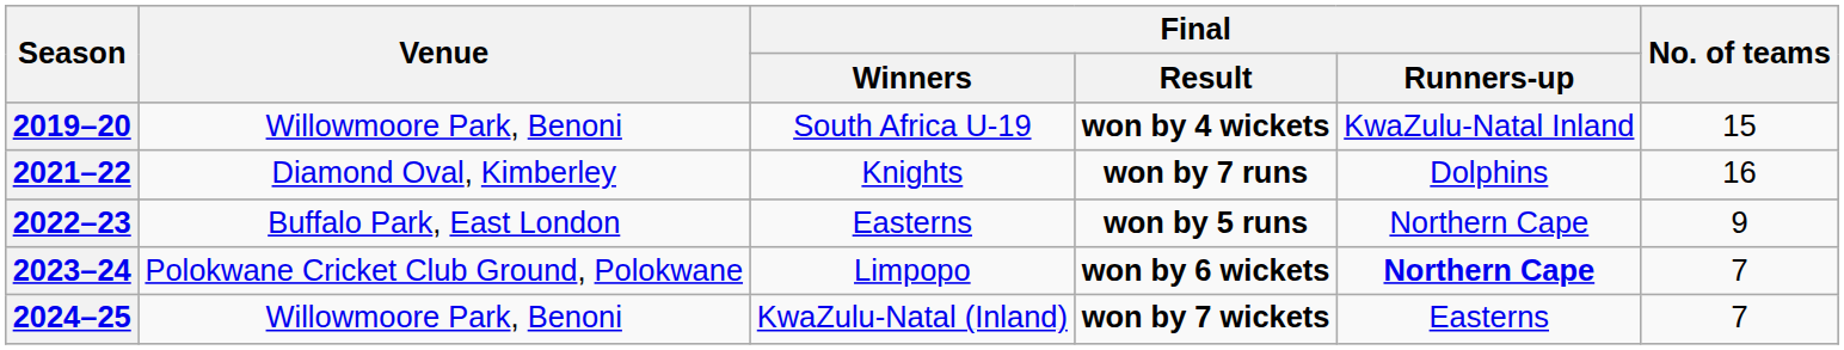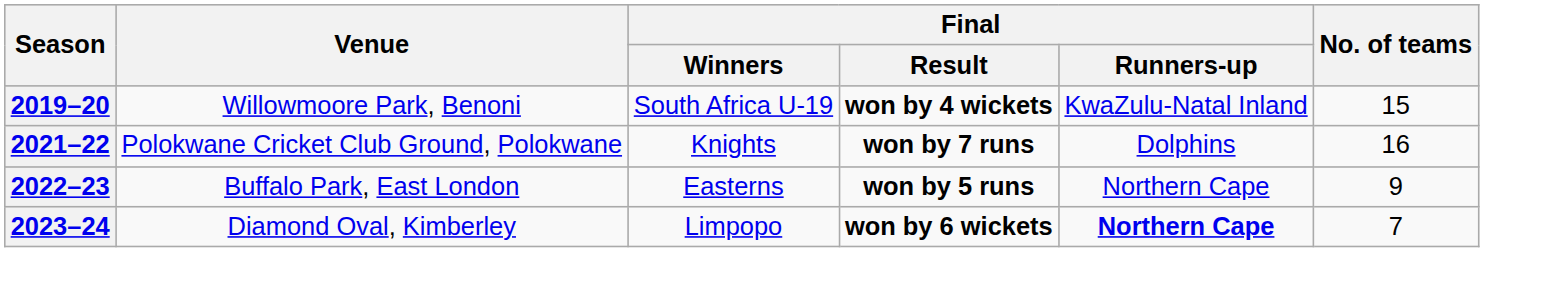2021–22 | Venue: Diamond Oval, Kimberley -> Polokwane Cricket Club Ground, Polokwane
2023–24 | Venue: Polokwane Cricket Club Ground, Polokwane -> Diamond Oval, Kimberley
- row: 2024–25 | Willowmoore Park, Benoni | KwaZulu-Natal (Inland) | won by 7 wickets | Easterns | 7
